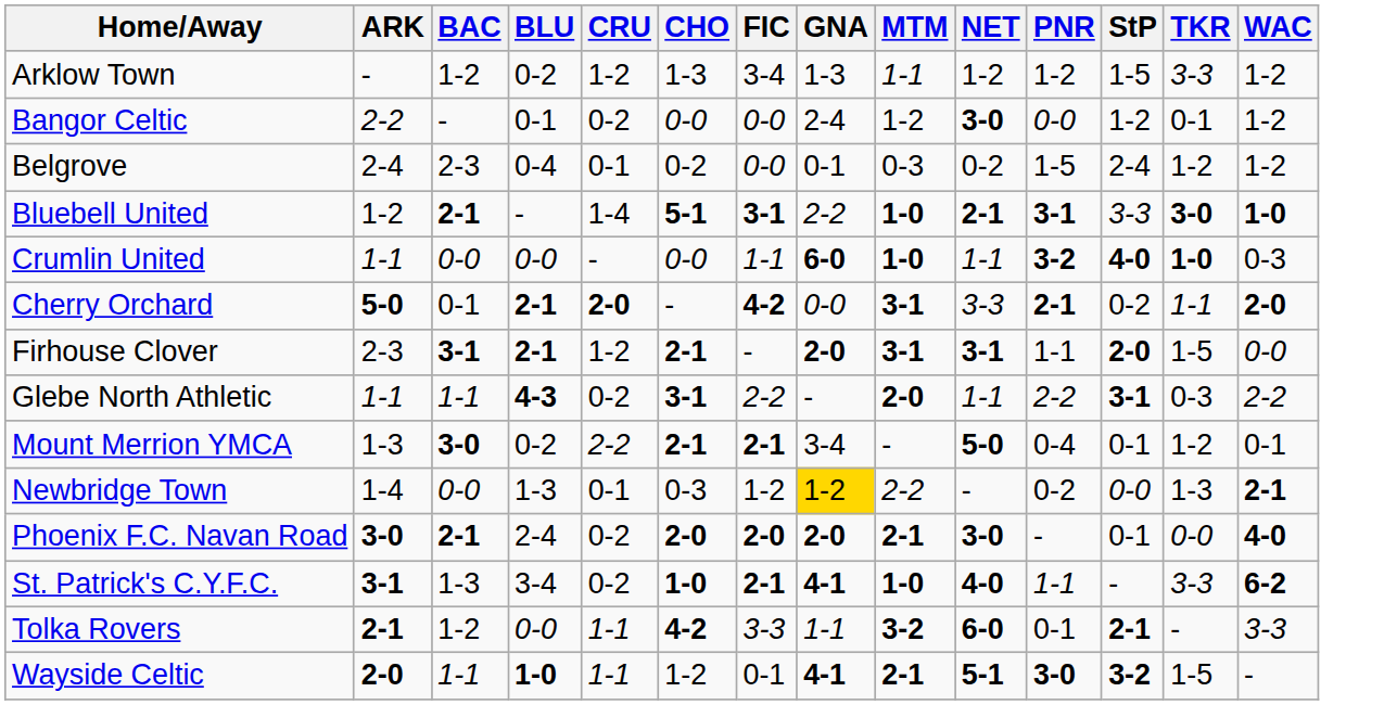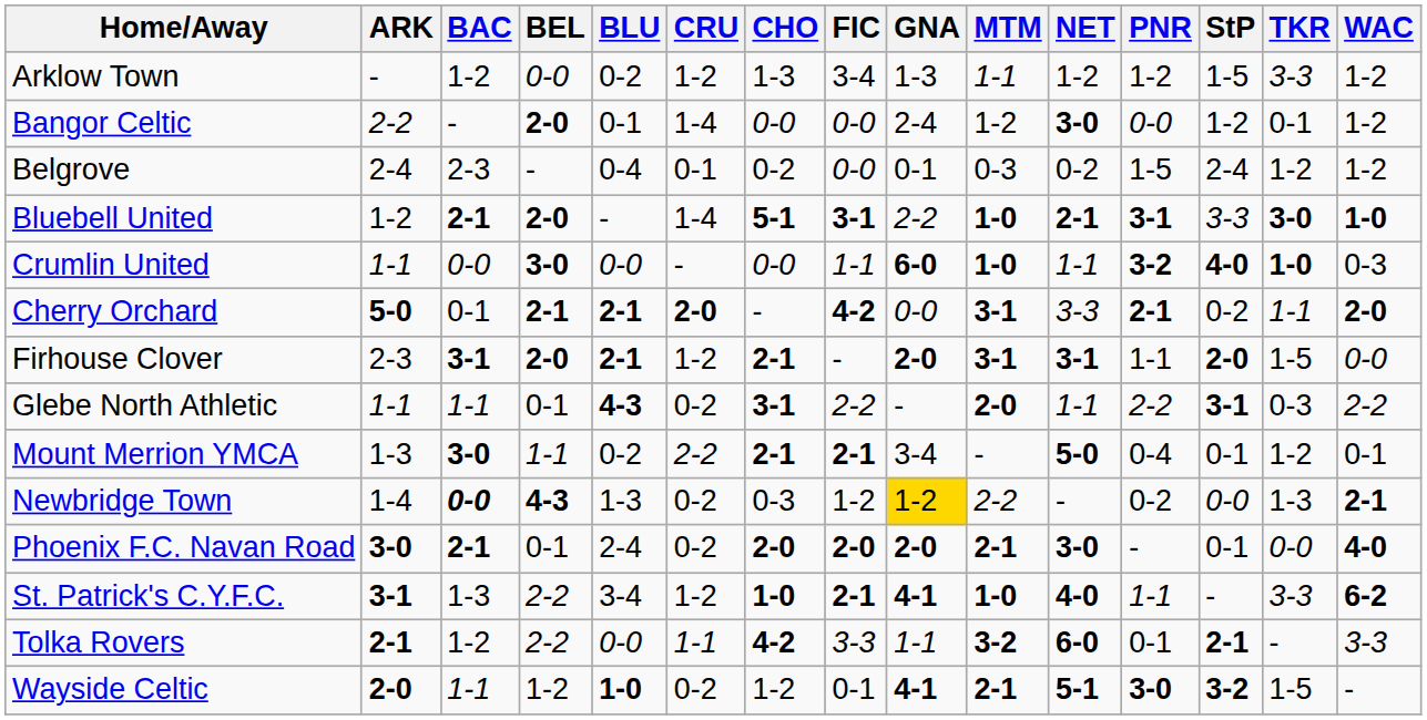+ column: BEL | 0-0 | 2-0 | - | 2-0 | 3-0 | 2-1 | 2-0 | 0-1 | 1-1 | 4-3 | 0-1 | 2-2 | 2-2 | 1-2
Bangor Celtic | CRU: 0-2 -> 1-4
Newbridge Town | BAC: normal -> bold
Newbridge Town | CRU: 0-1 -> 0-2
St. Patrick's C.Y.F.C. | CRU: 0-2 -> 1-2
Wayside Celtic | CRU: 1-1 -> 0-2
